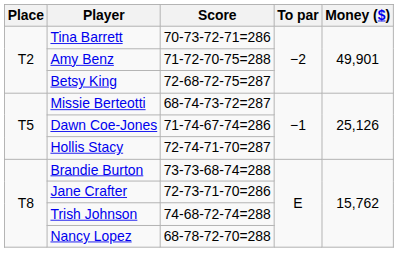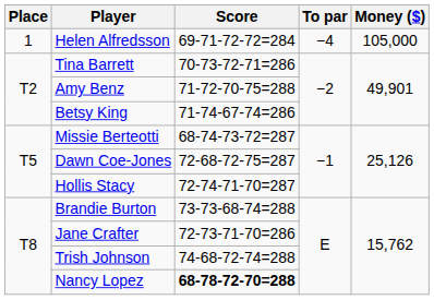+ row: 1 | Helen Alfredsson | 69-71-72-72=284 | −4 | 105,000
Betsy King | Score: 72-68-72-75=287 -> 71-74-67-74=286
Dawn Coe-Jones | Score: 71-74-67-74=286 -> 72-68-72-75=287
Nancy Lopez | Score: normal -> bold
